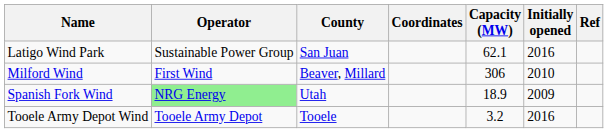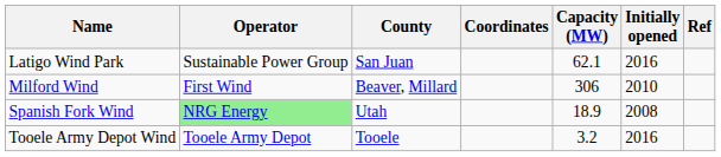Spanish Fork Wind | Initially opened: 2009 -> 2008
